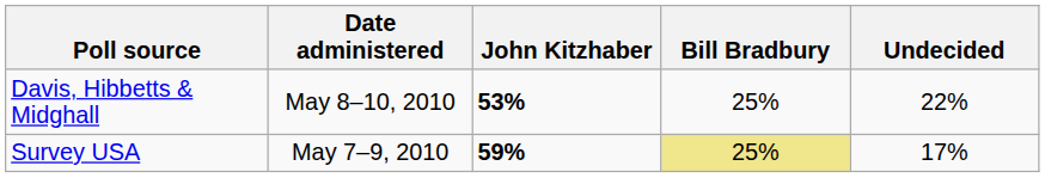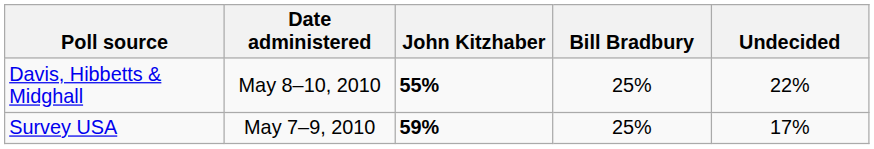Davis, Hibbetts & Midghall | John Kitzhaber: 53% -> 55%
Survey USA | Bill Bradbury: khaki background -> no background
